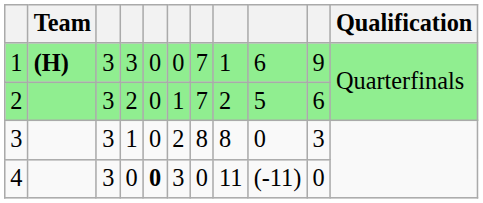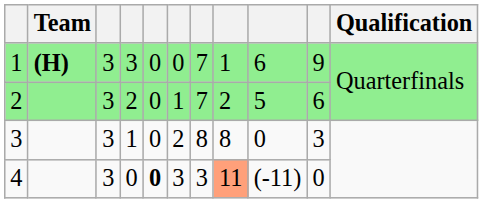4 | column 7: 0 -> 3
4 | column 8: no background -> lightsalmon background
